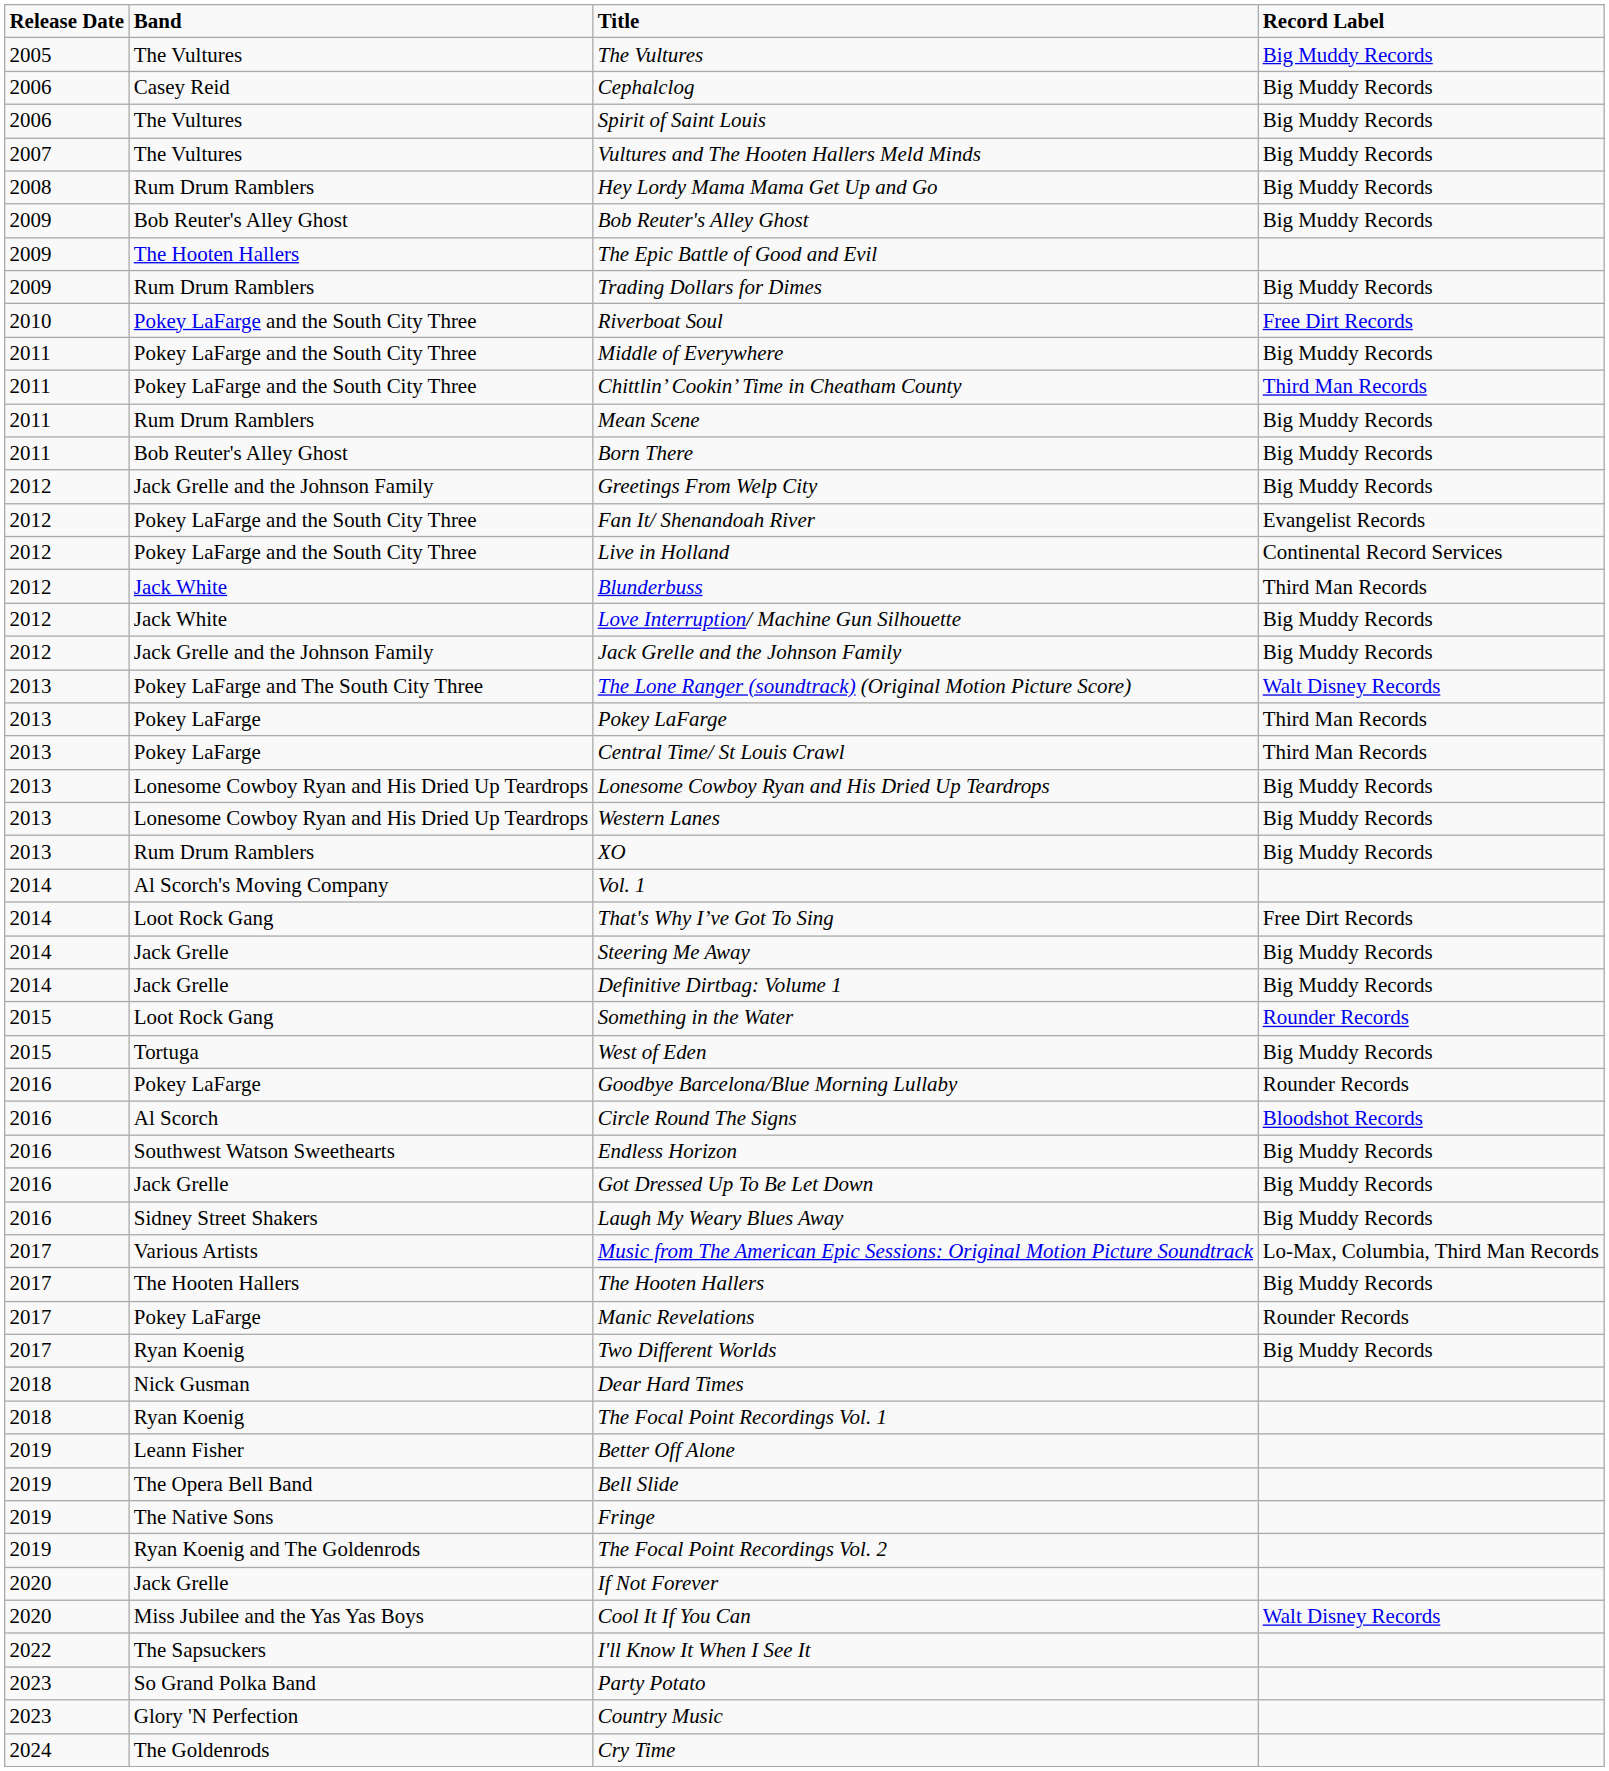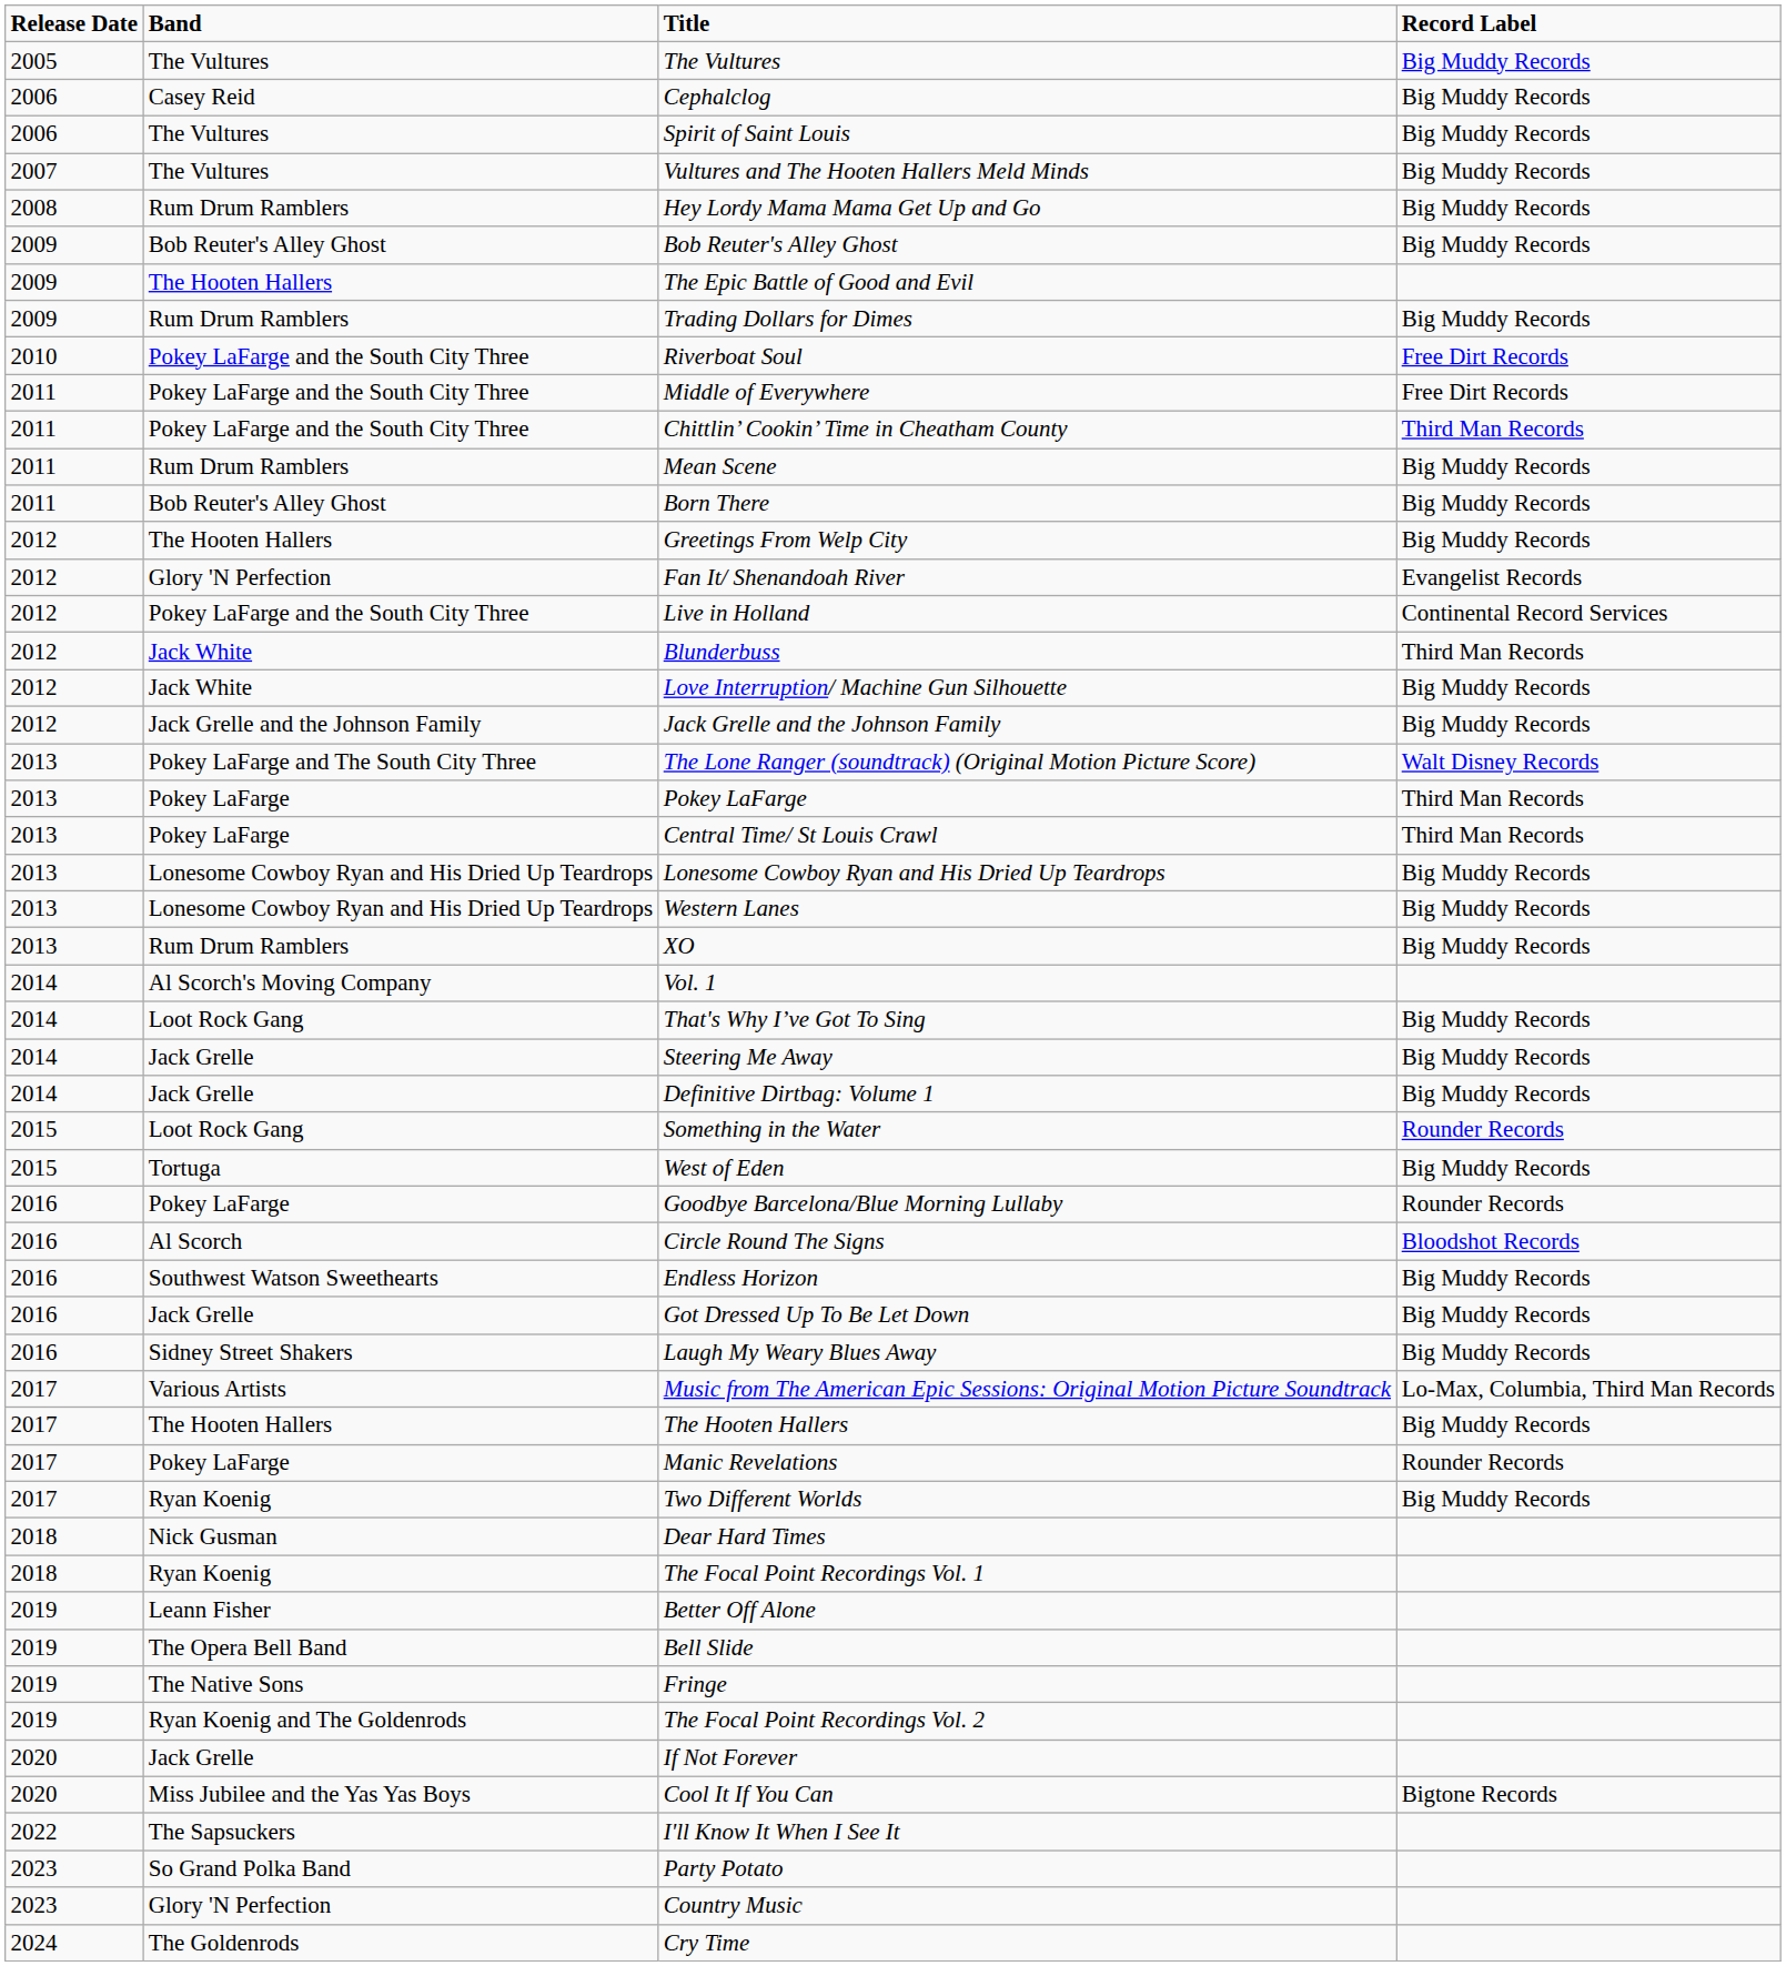Middle of Everywhere | Record Label: Big Muddy Records -> Free Dirt Records
Greetings From Welp City | Band: Jack Grelle and the Johnson Family -> The Hooten Hallers
Fan It/ Shenandoah River | Band: Pokey LaFarge and the South City Three -> Glory 'N Perfection
That's Why I’ve Got To Sing | Record Label: Free Dirt Records -> Big Muddy Records
Cool It If You Can | Record Label: Walt Disney Records -> Bigtone Records
